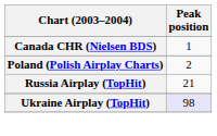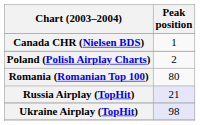+ row: Romania (Romanian Top 100) | 80
Russia Airplay (TopHit) | Peak position: no background -> lavender background
